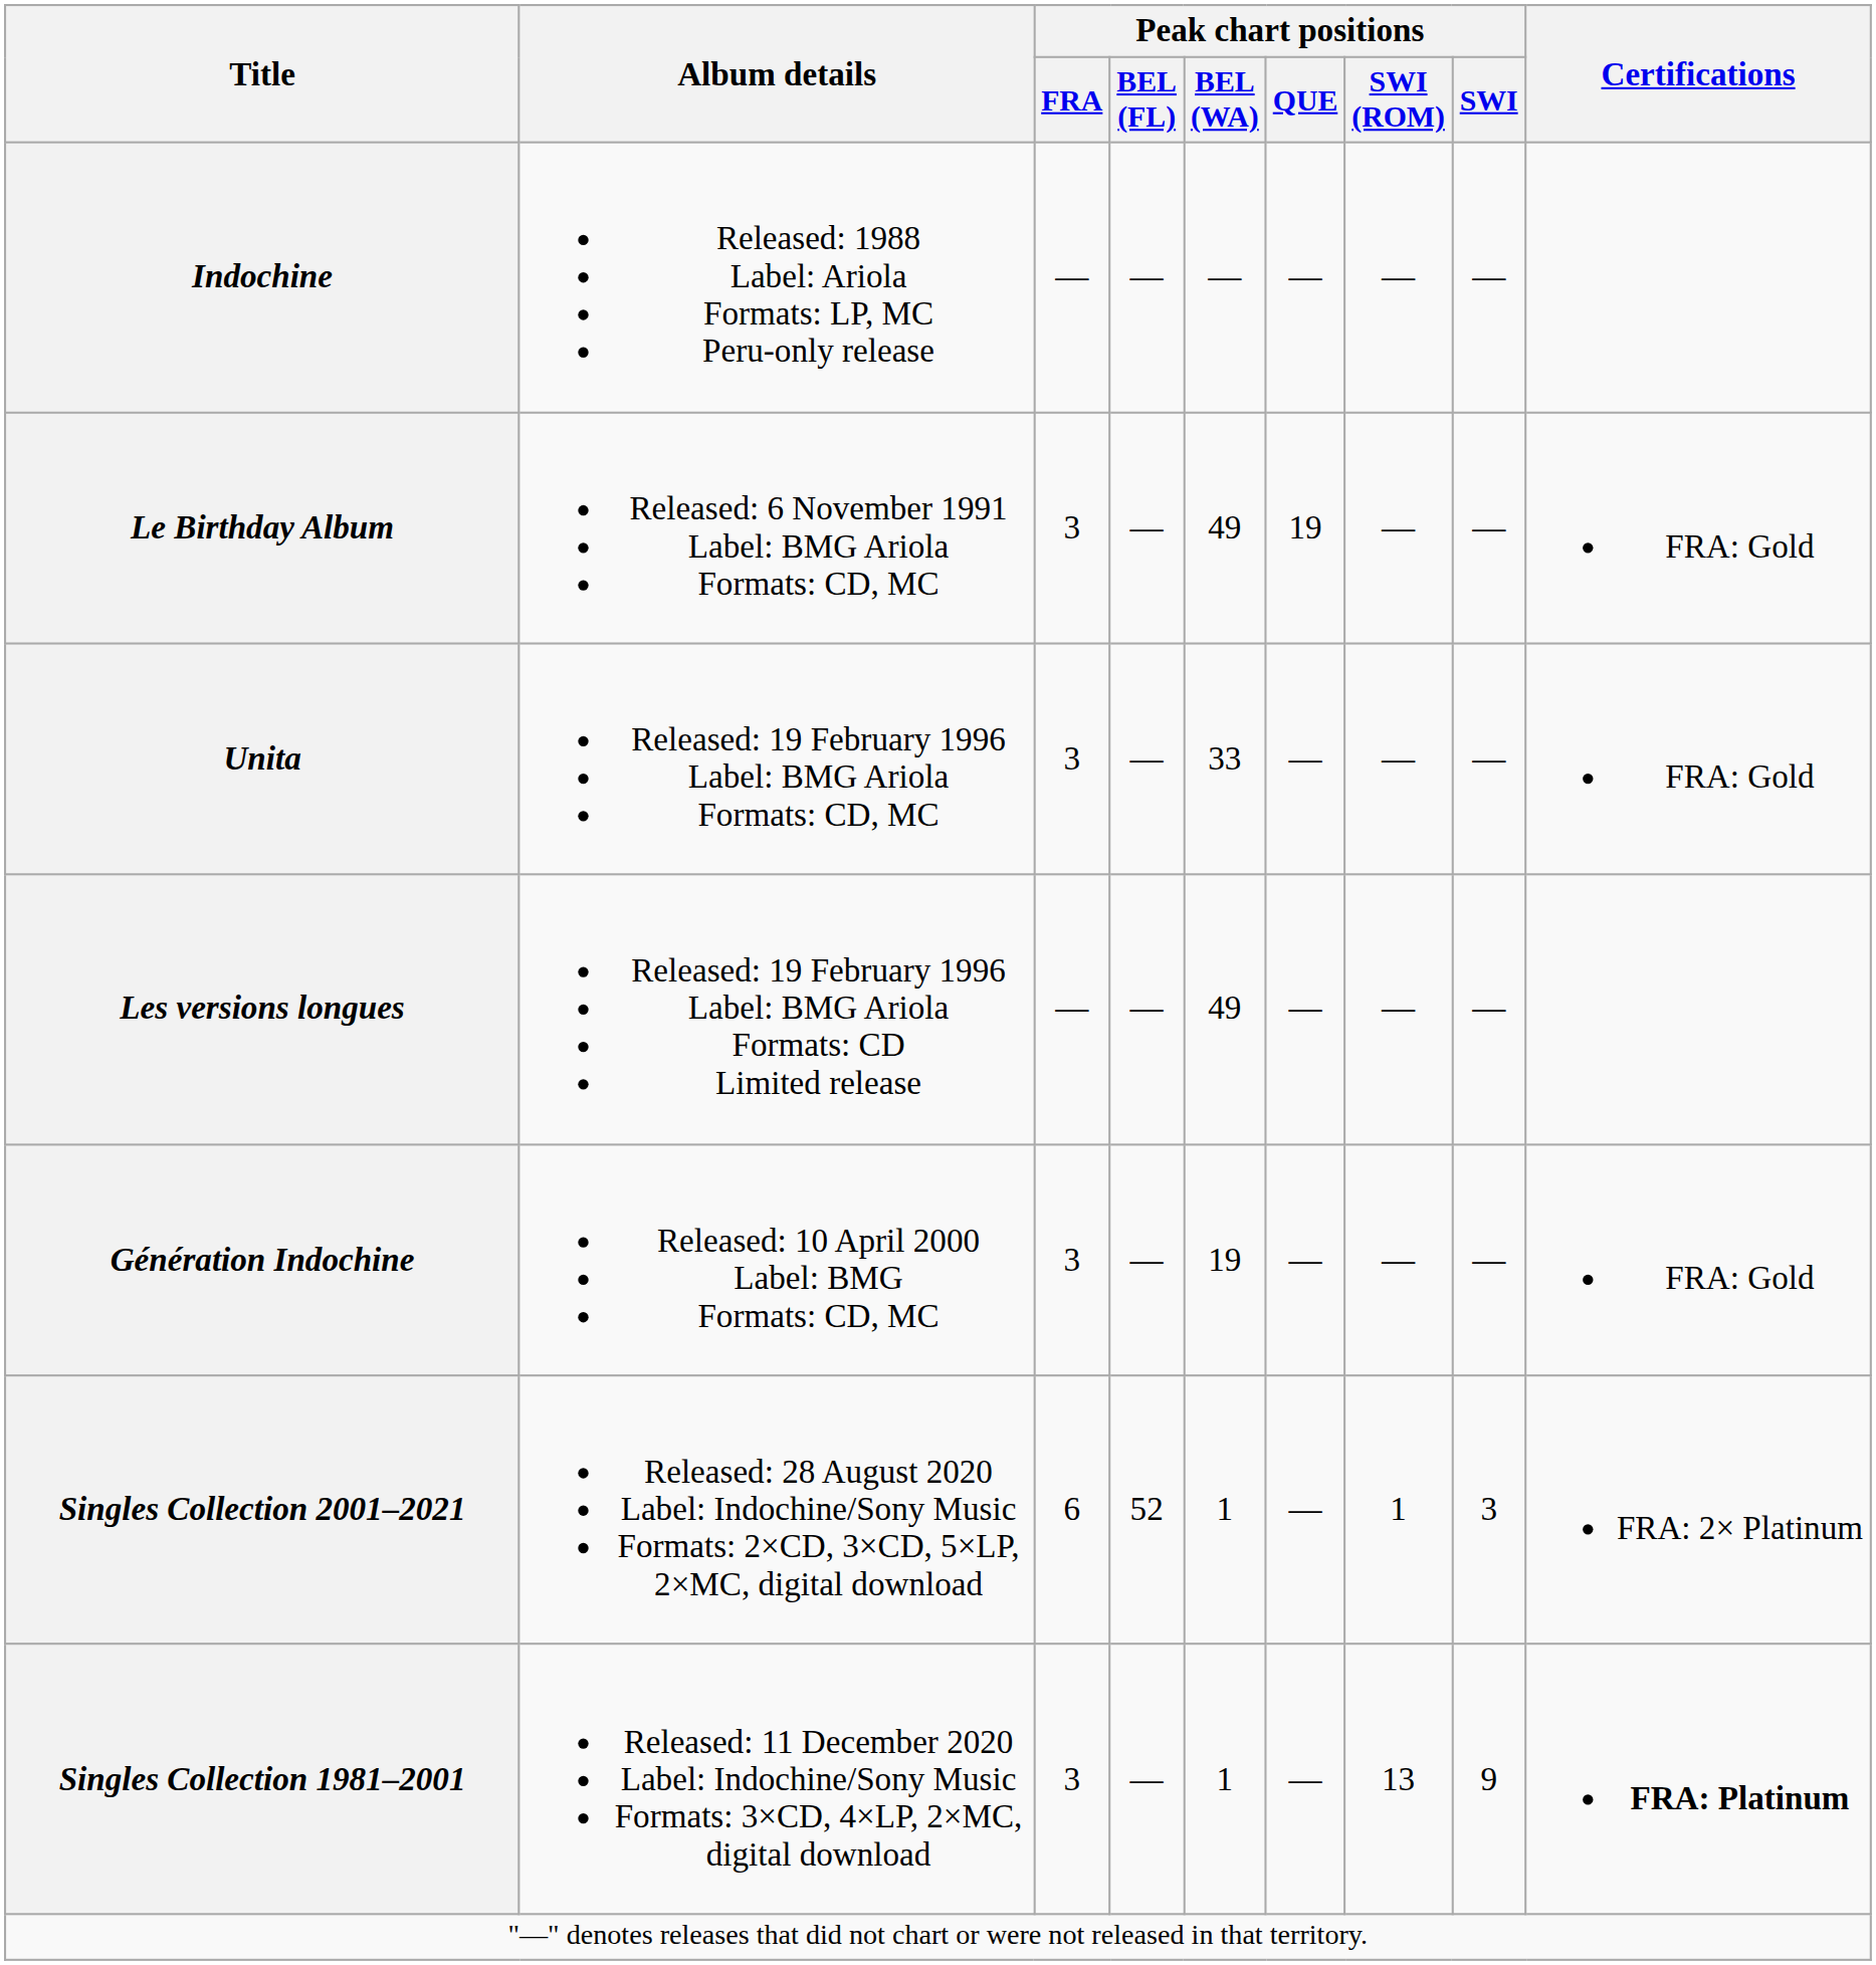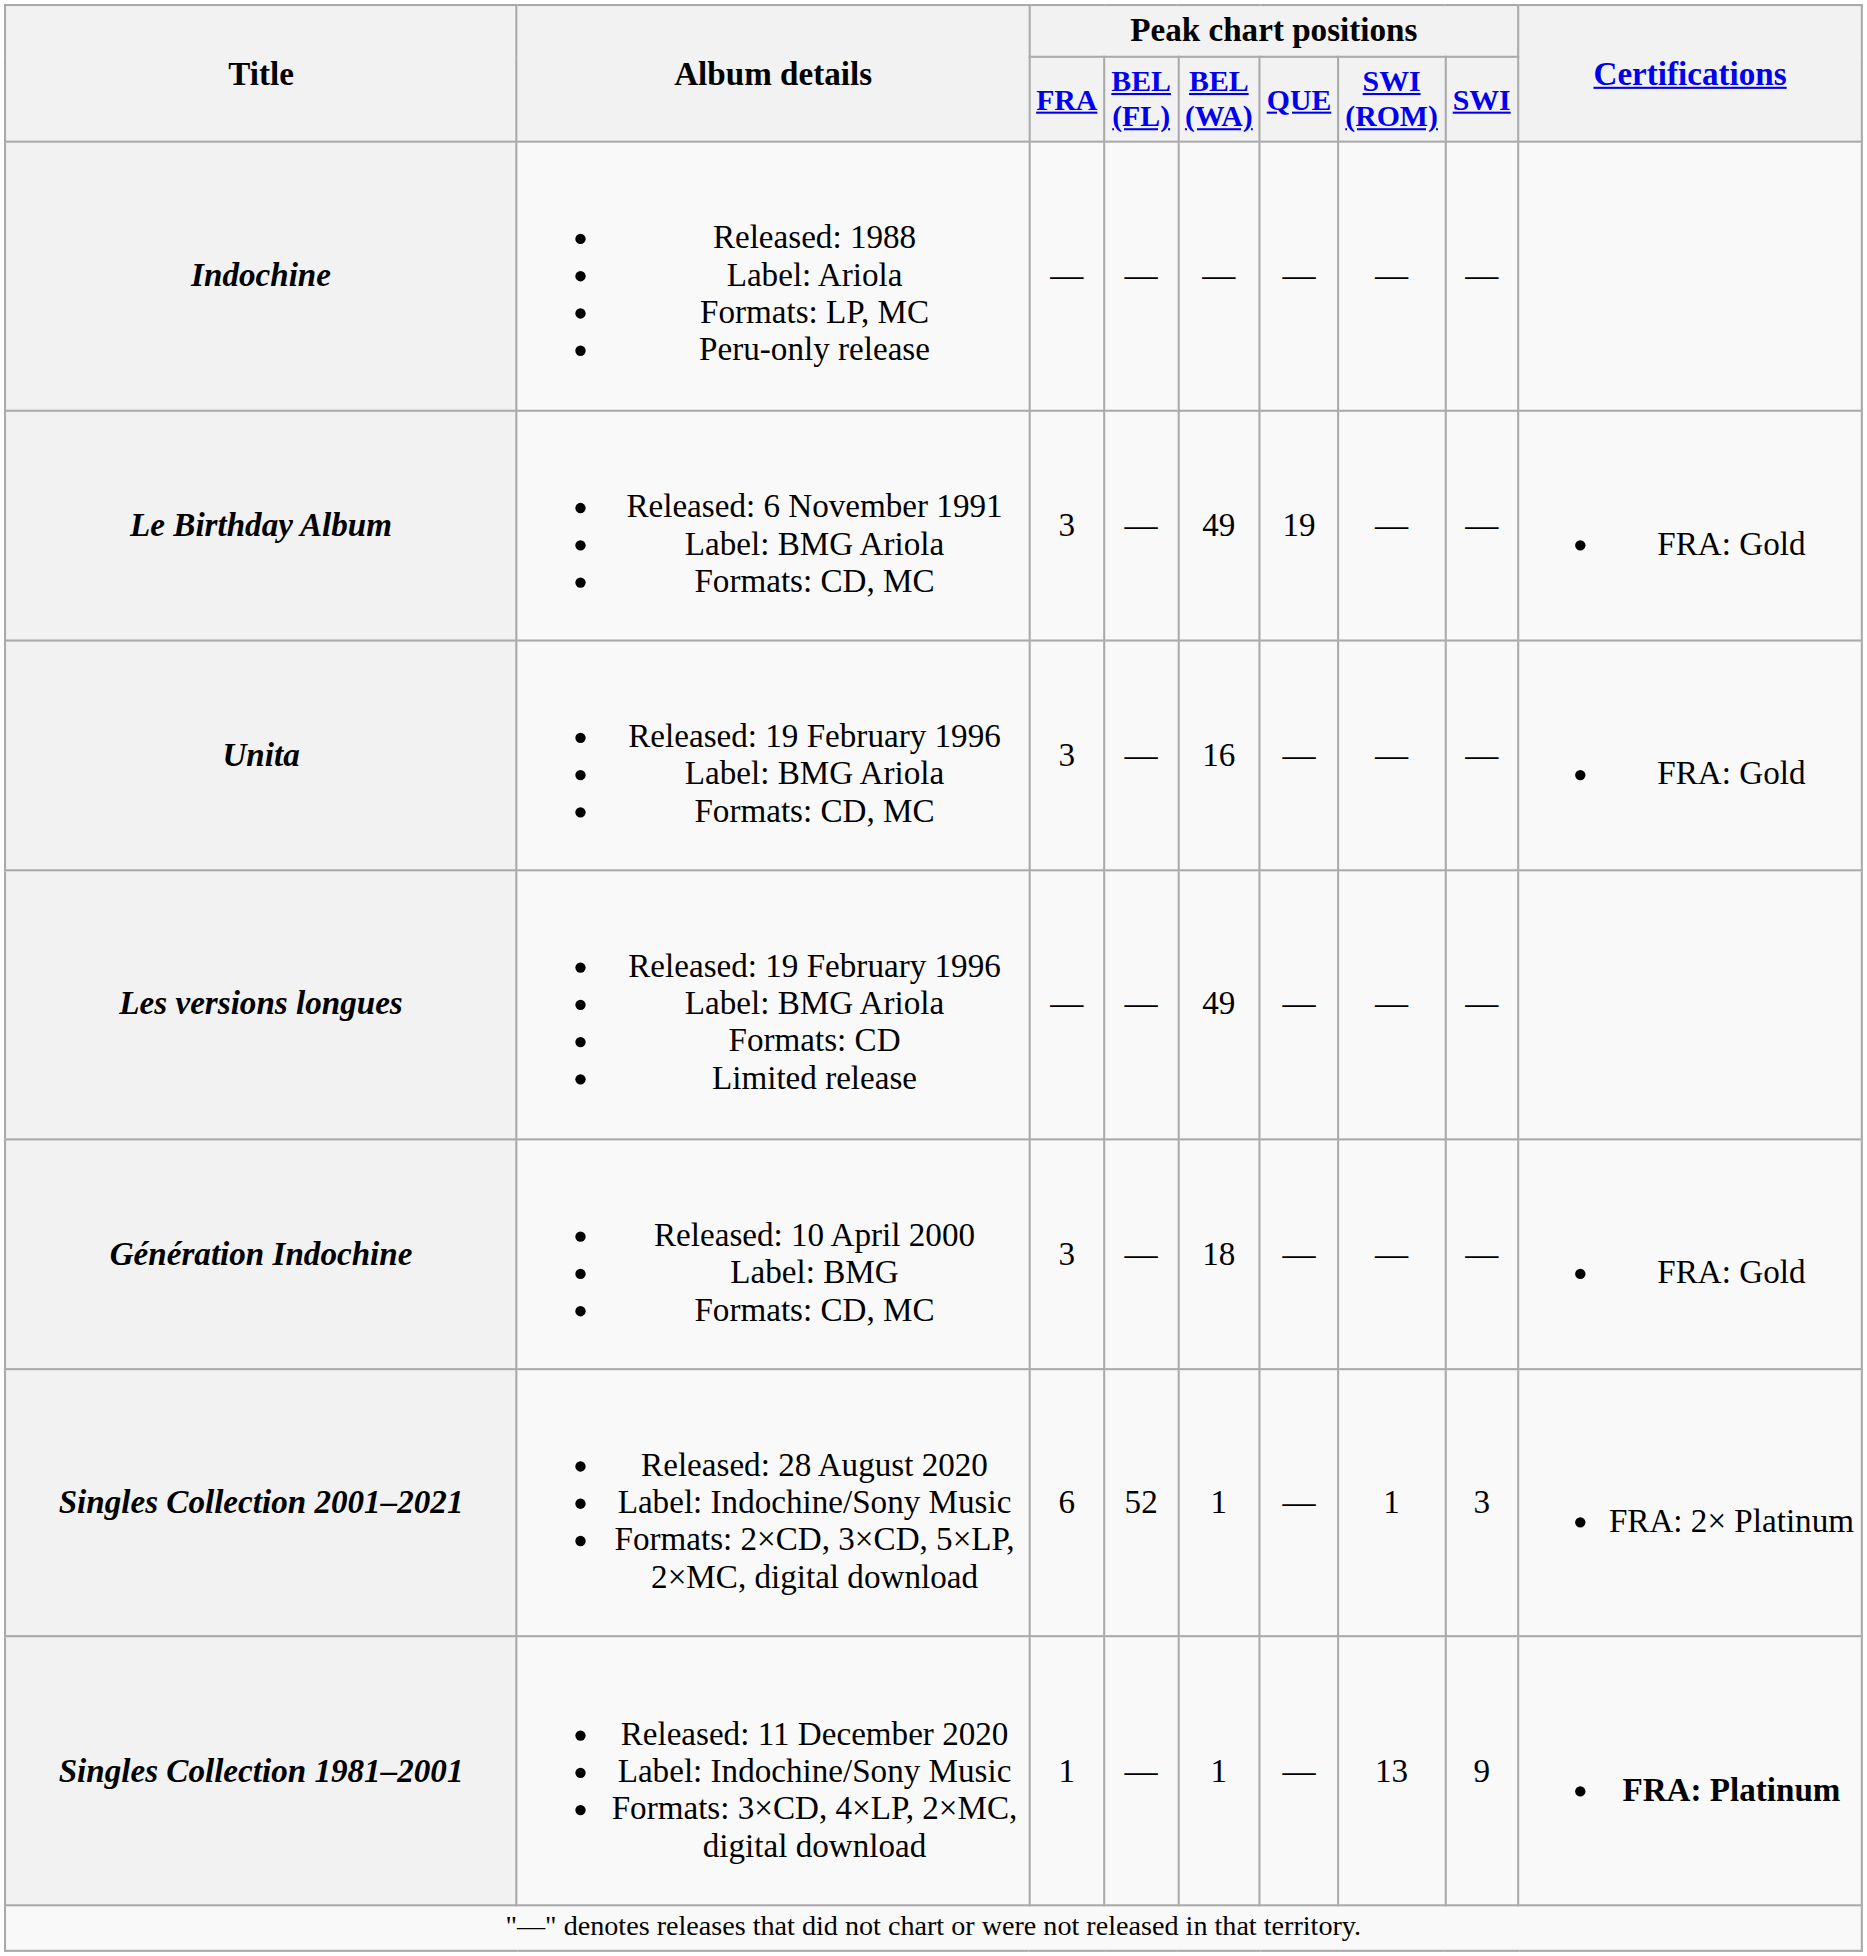Unita | Peak chart positions / BEL (WA): 33 -> 16
Génération Indochine | Peak chart positions / BEL (WA): 19 -> 18
Singles Collection 1981–2001 | Peak chart positions / FRA: 3 -> 1
